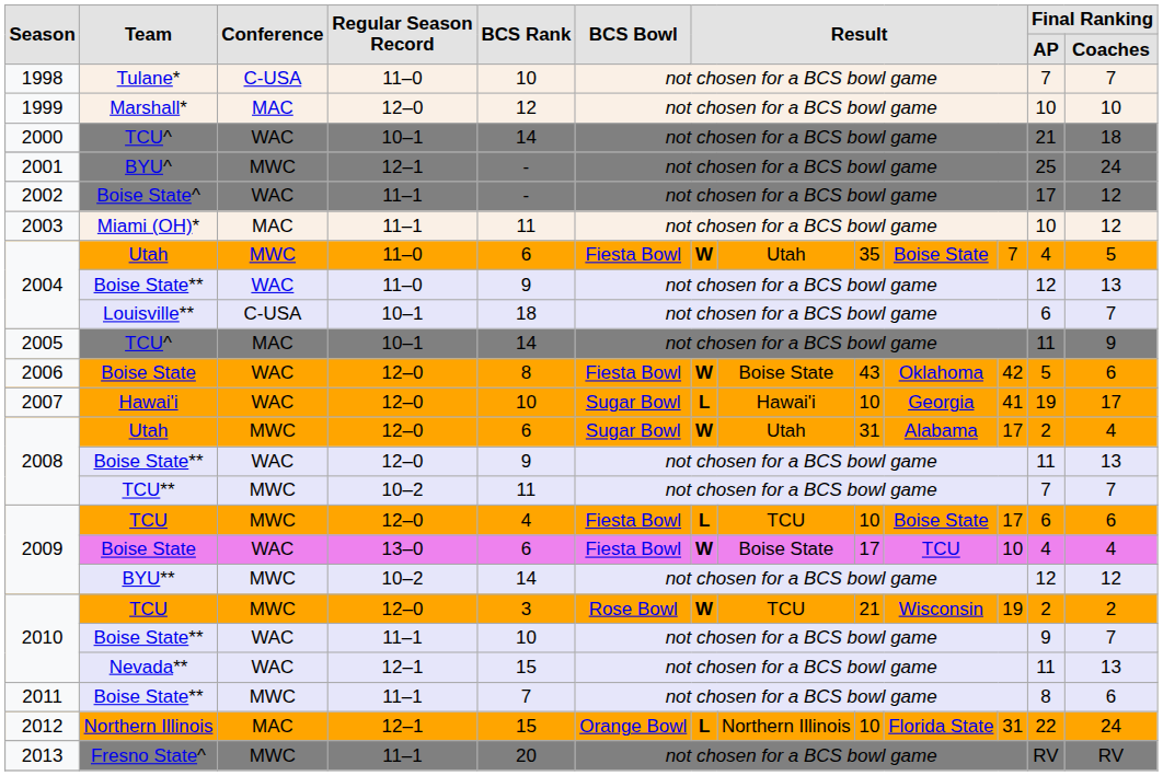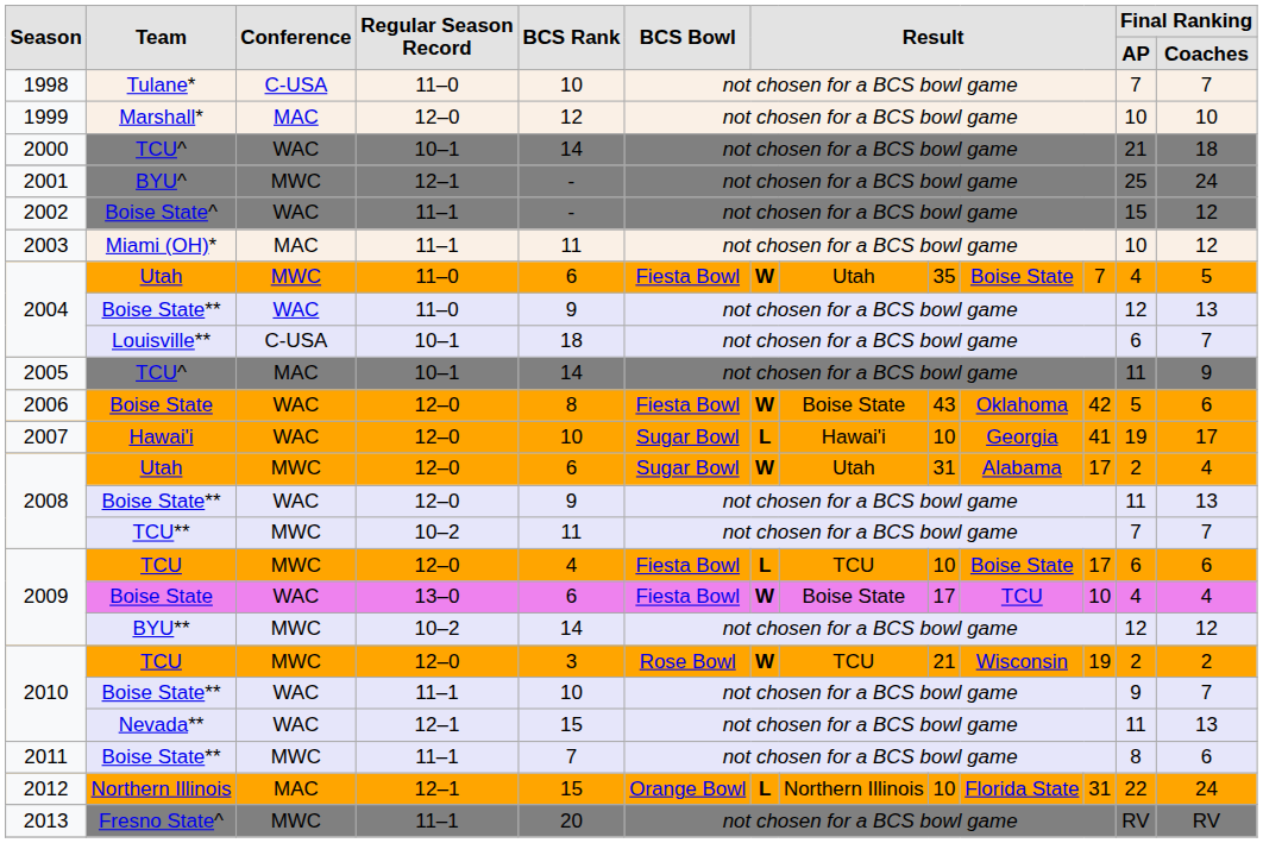Boise State^ | column 12: 17 -> 15
